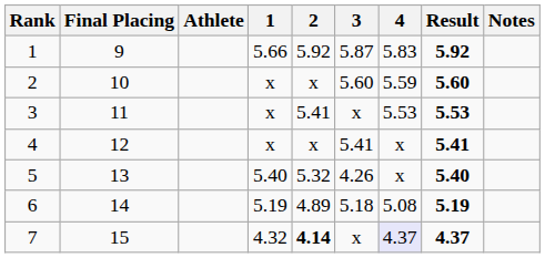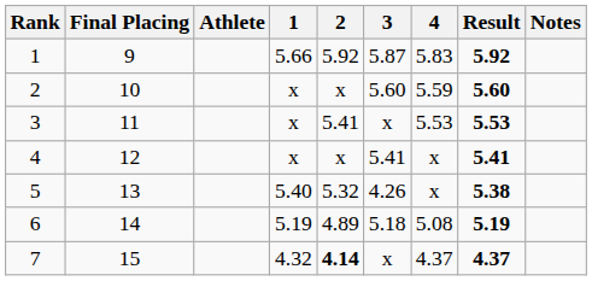5 | Result: 5.40 -> 5.38
7 | 4: lavender background -> no background
